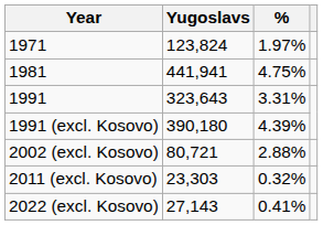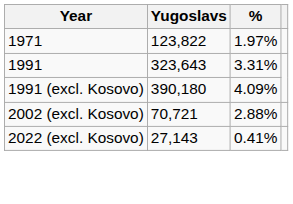1971 | Yugoslavs: 123,824 -> 123,822
- row: 1981 | 441,941 | 4.75%
1991 (excl. Kosovo) | %: 4.39% -> 4.09%
2002 (excl. Kosovo) | Yugoslavs: 80,721 -> 70,721
- row: 2011 (excl. Kosovo) | 23,303 | 0.32%
